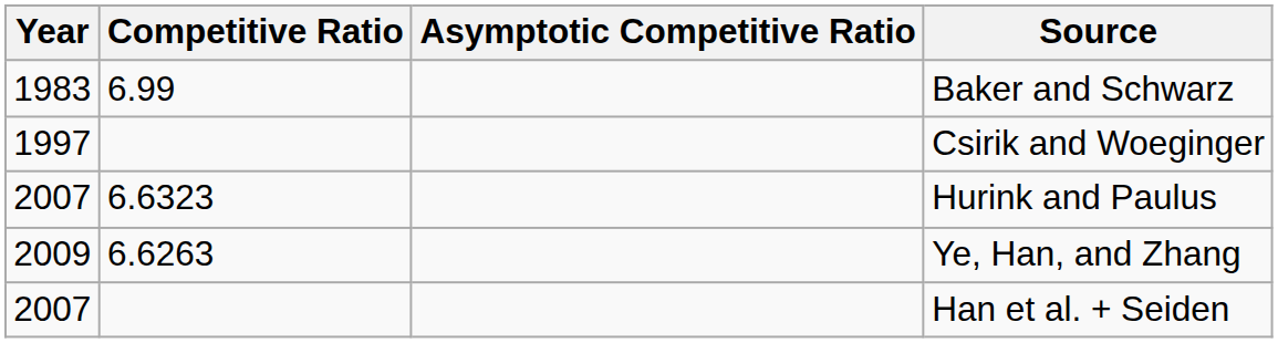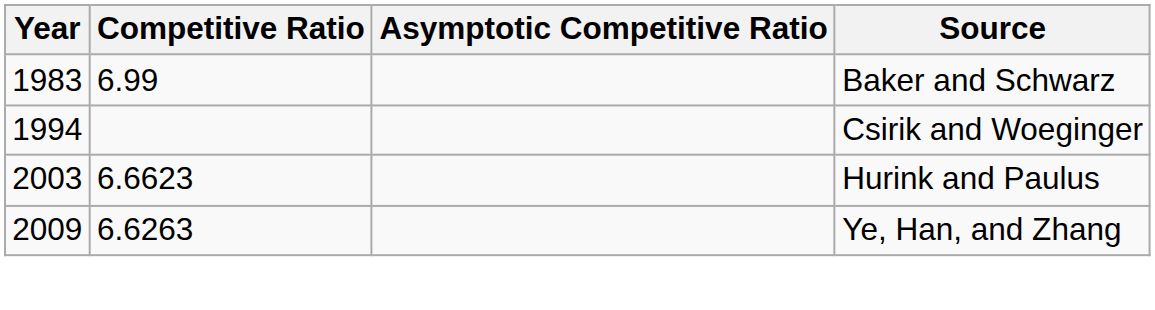Csirik and Woeginger | Year: 1997 -> 1994
Hurink and Paulus | Year: 2007 -> 2003
Hurink and Paulus | Competitive Ratio: 6.6323 -> 6.6623
- row: 2007 | Han et al. + Seiden
